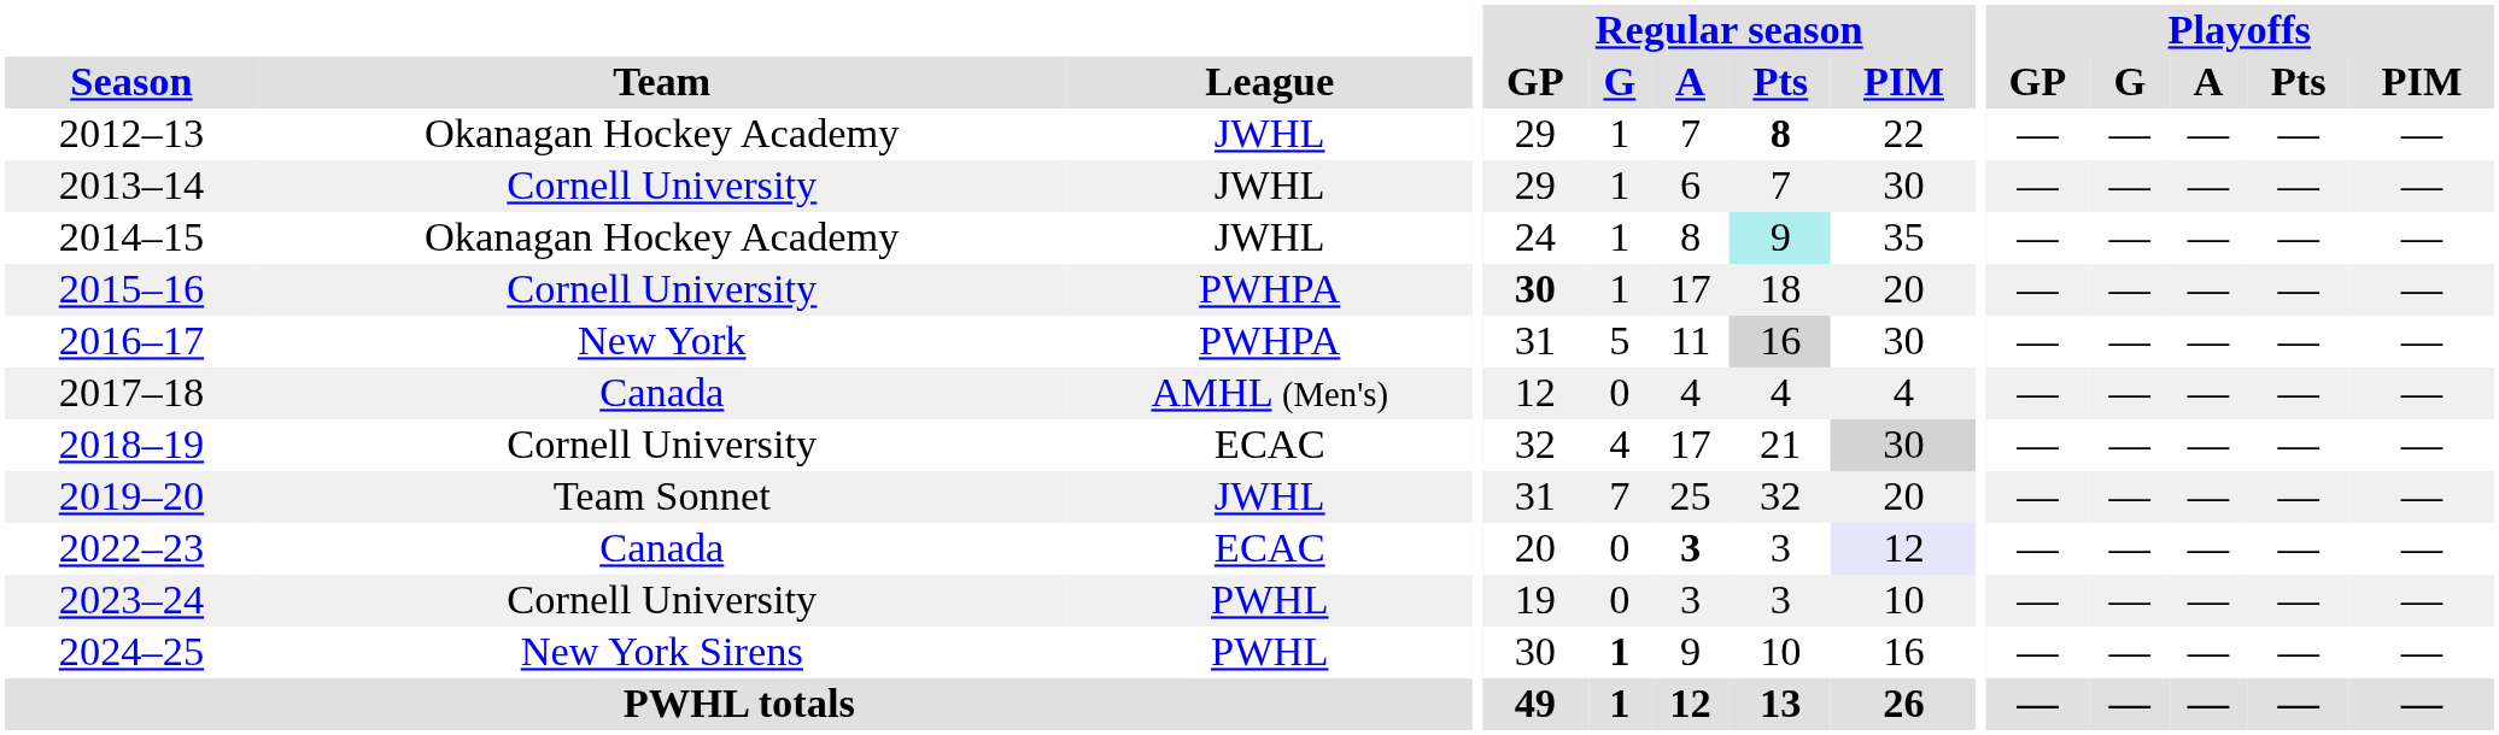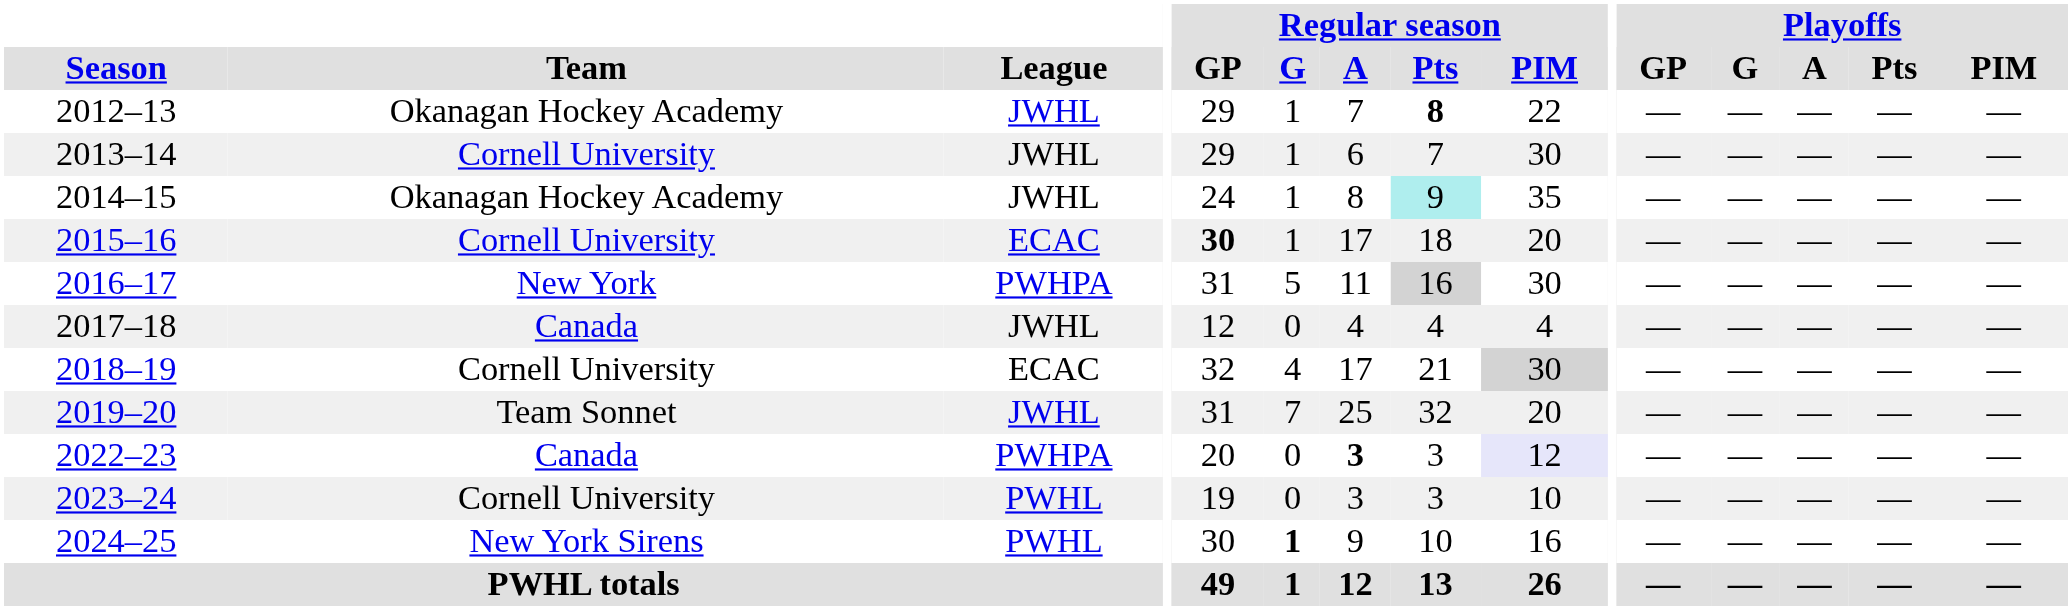2015–16 | League: PWHPA -> ECAC
2017–18 | League: AMHL (Men's) -> JWHL
2022–23 | League: ECAC -> PWHPA
